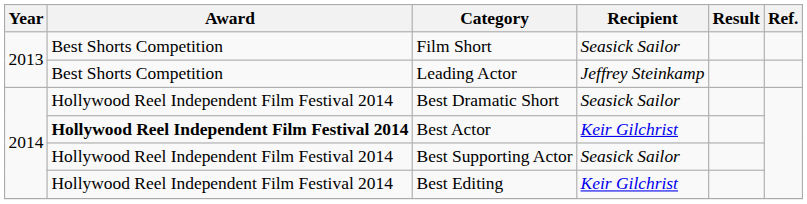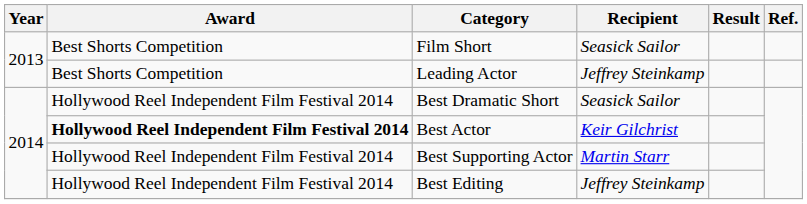Best Supporting Actor | Recipient: Seasick Sailor -> Martin Starr
Best Editing | Recipient: Keir Gilchrist -> Jeffrey Steinkamp
